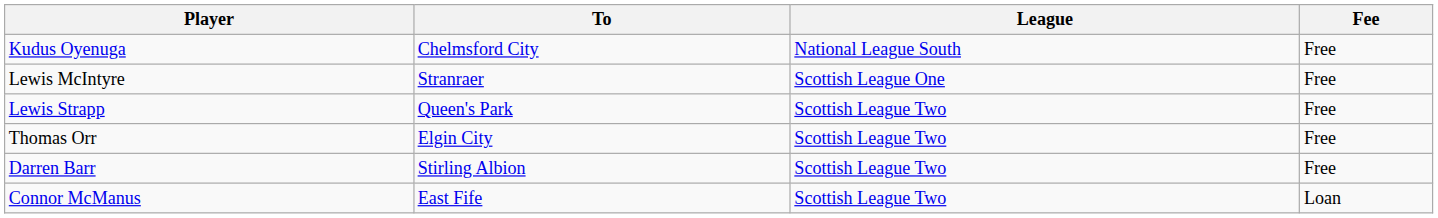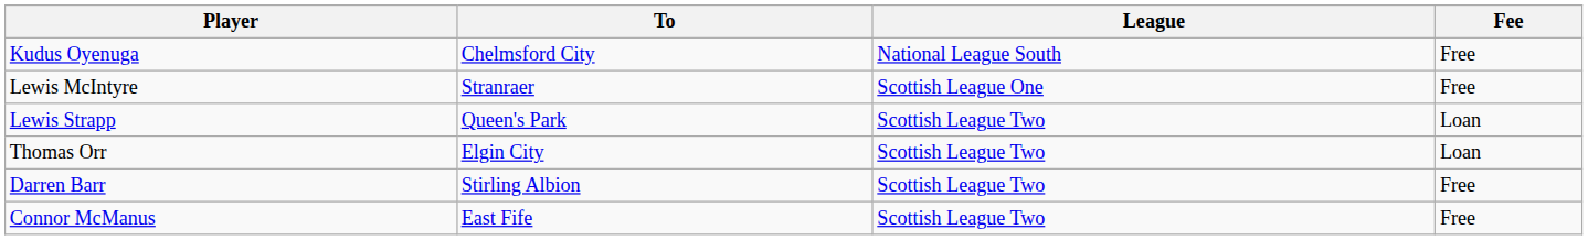Lewis Strapp | Fee: Free -> Loan
Thomas Orr | Fee: Free -> Loan
Connor McManus | Fee: Loan -> Free
